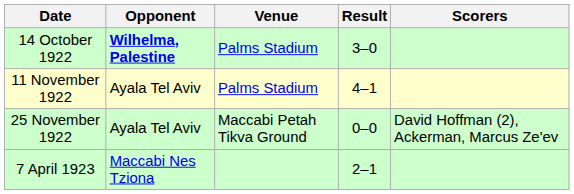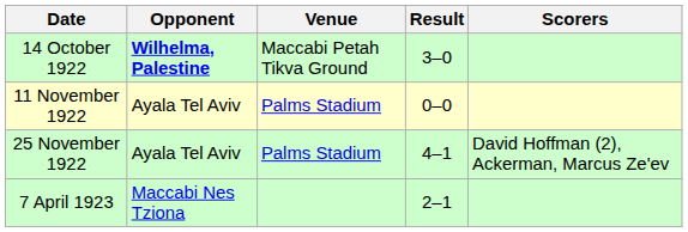14 October 1922 | Venue: Palms Stadium -> Maccabi Petah Tikva Ground
11 November 1922 | Result: 4–1 -> 0–0
25 November 1922 | Venue: Maccabi Petah Tikva Ground -> Palms Stadium
25 November 1922 | Result: 0–0 -> 4–1
